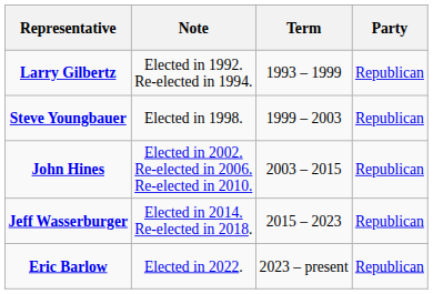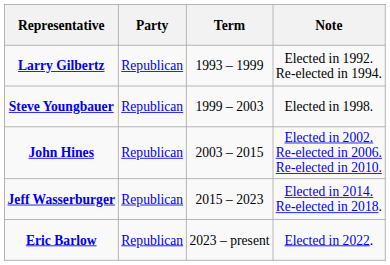columns swapped: Party <-> Note
